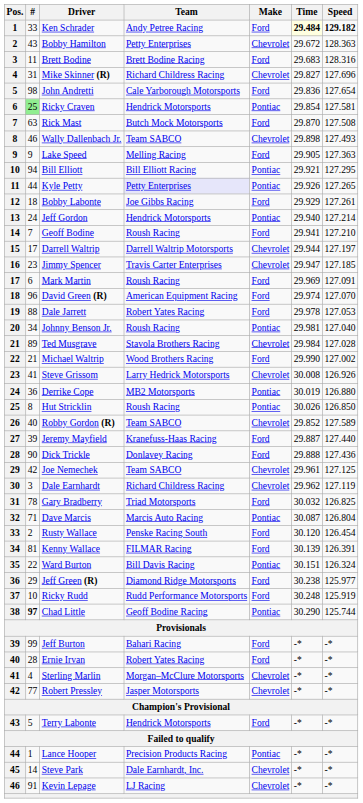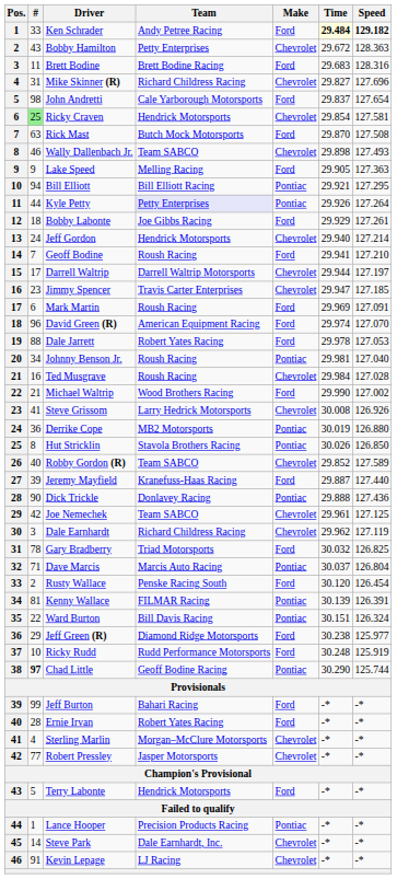John Andretti | Time: 29.836 -> 29.837
Ricky Craven | Make: Pontiac -> Chevrolet
Kyle Petty | Speed: 127.265 -> 127.264
Jeff Gordon | Make: Pontiac -> Chevrolet
Ted Musgrave | #: 89 -> 16
Ted Musgrave | Team: Stavola Brothers Racing -> Roush Racing
Hut Stricklin | Team: Roush Racing -> Stavola Brothers Racing
Dick Trickle | Make: Ford -> Pontiac
Dave Marcis | Time: 30.087 -> 30.037
Kenny Wallace | Make: Ford -> Pontiac
